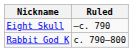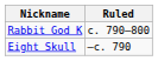rows swapped: Eight Skull <-> Rabbit God K
